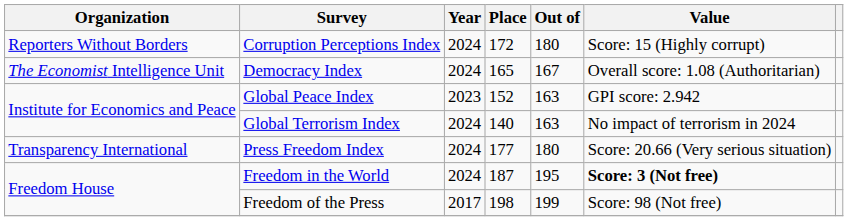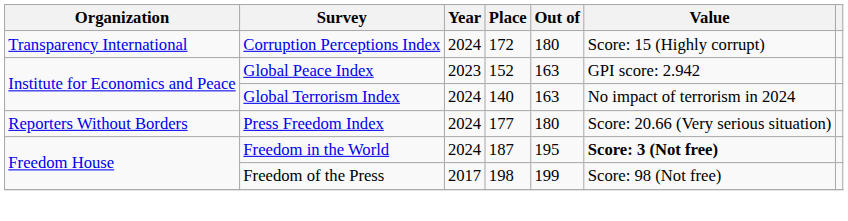Corruption Perceptions Index | Organization: Reporters Without Borders -> Transparency International
- row: The Economist Intelligence Unit | Democracy Index | 2024 | 165 | 167 | Overall score: 1.08 (Authoritarian)
Press Freedom Index | Organization: Transparency International -> Reporters Without Borders
